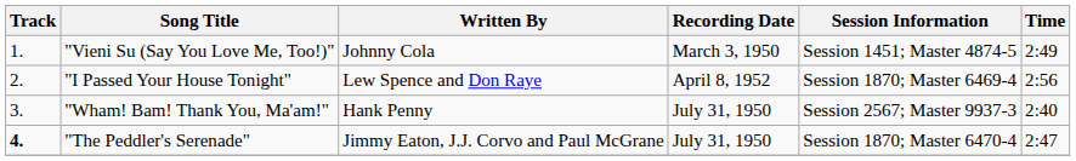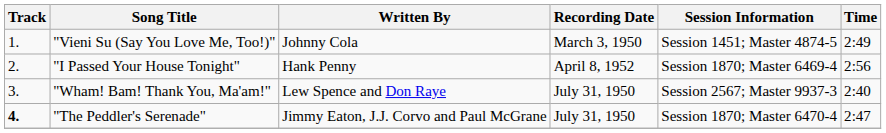"I Passed Your House Tonight" | Written By: Lew Spence and Don Raye -> Hank Penny
"Wham! Bam! Thank You, Ma'am!" | Written By: Hank Penny -> Lew Spence and Don Raye
